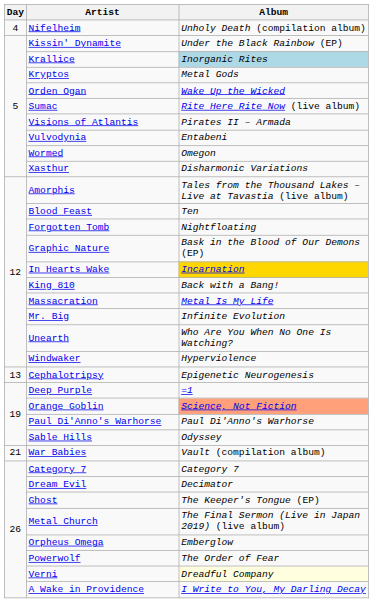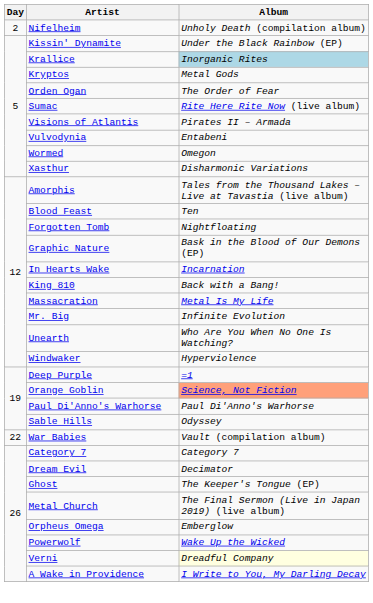Nifelheim | Day: 4 -> 2
Orden Ogan | Album: Wake Up the Wicked -> The Order of Fear
In Hearts Wake | Album: gold background -> no background
- row: 13 | Cephalotripsy | Epigenetic Neurogenesis
War Babies | Day: 21 -> 22
Powerwolf | Album: The Order of Fear -> Wake Up the Wicked
